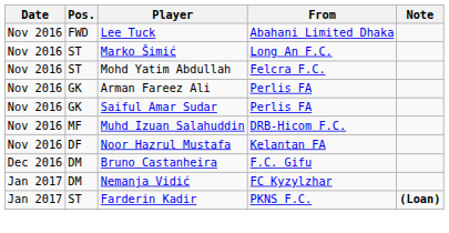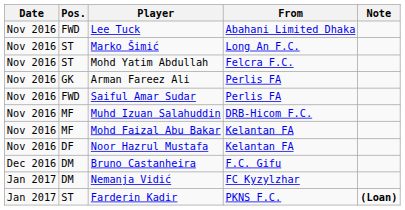Saiful Amar Sudar | Pos.: GK -> FWD
+ row: Nov 2016 | MF | Mohd Faizal Abu Bakar | Kelantan FA
